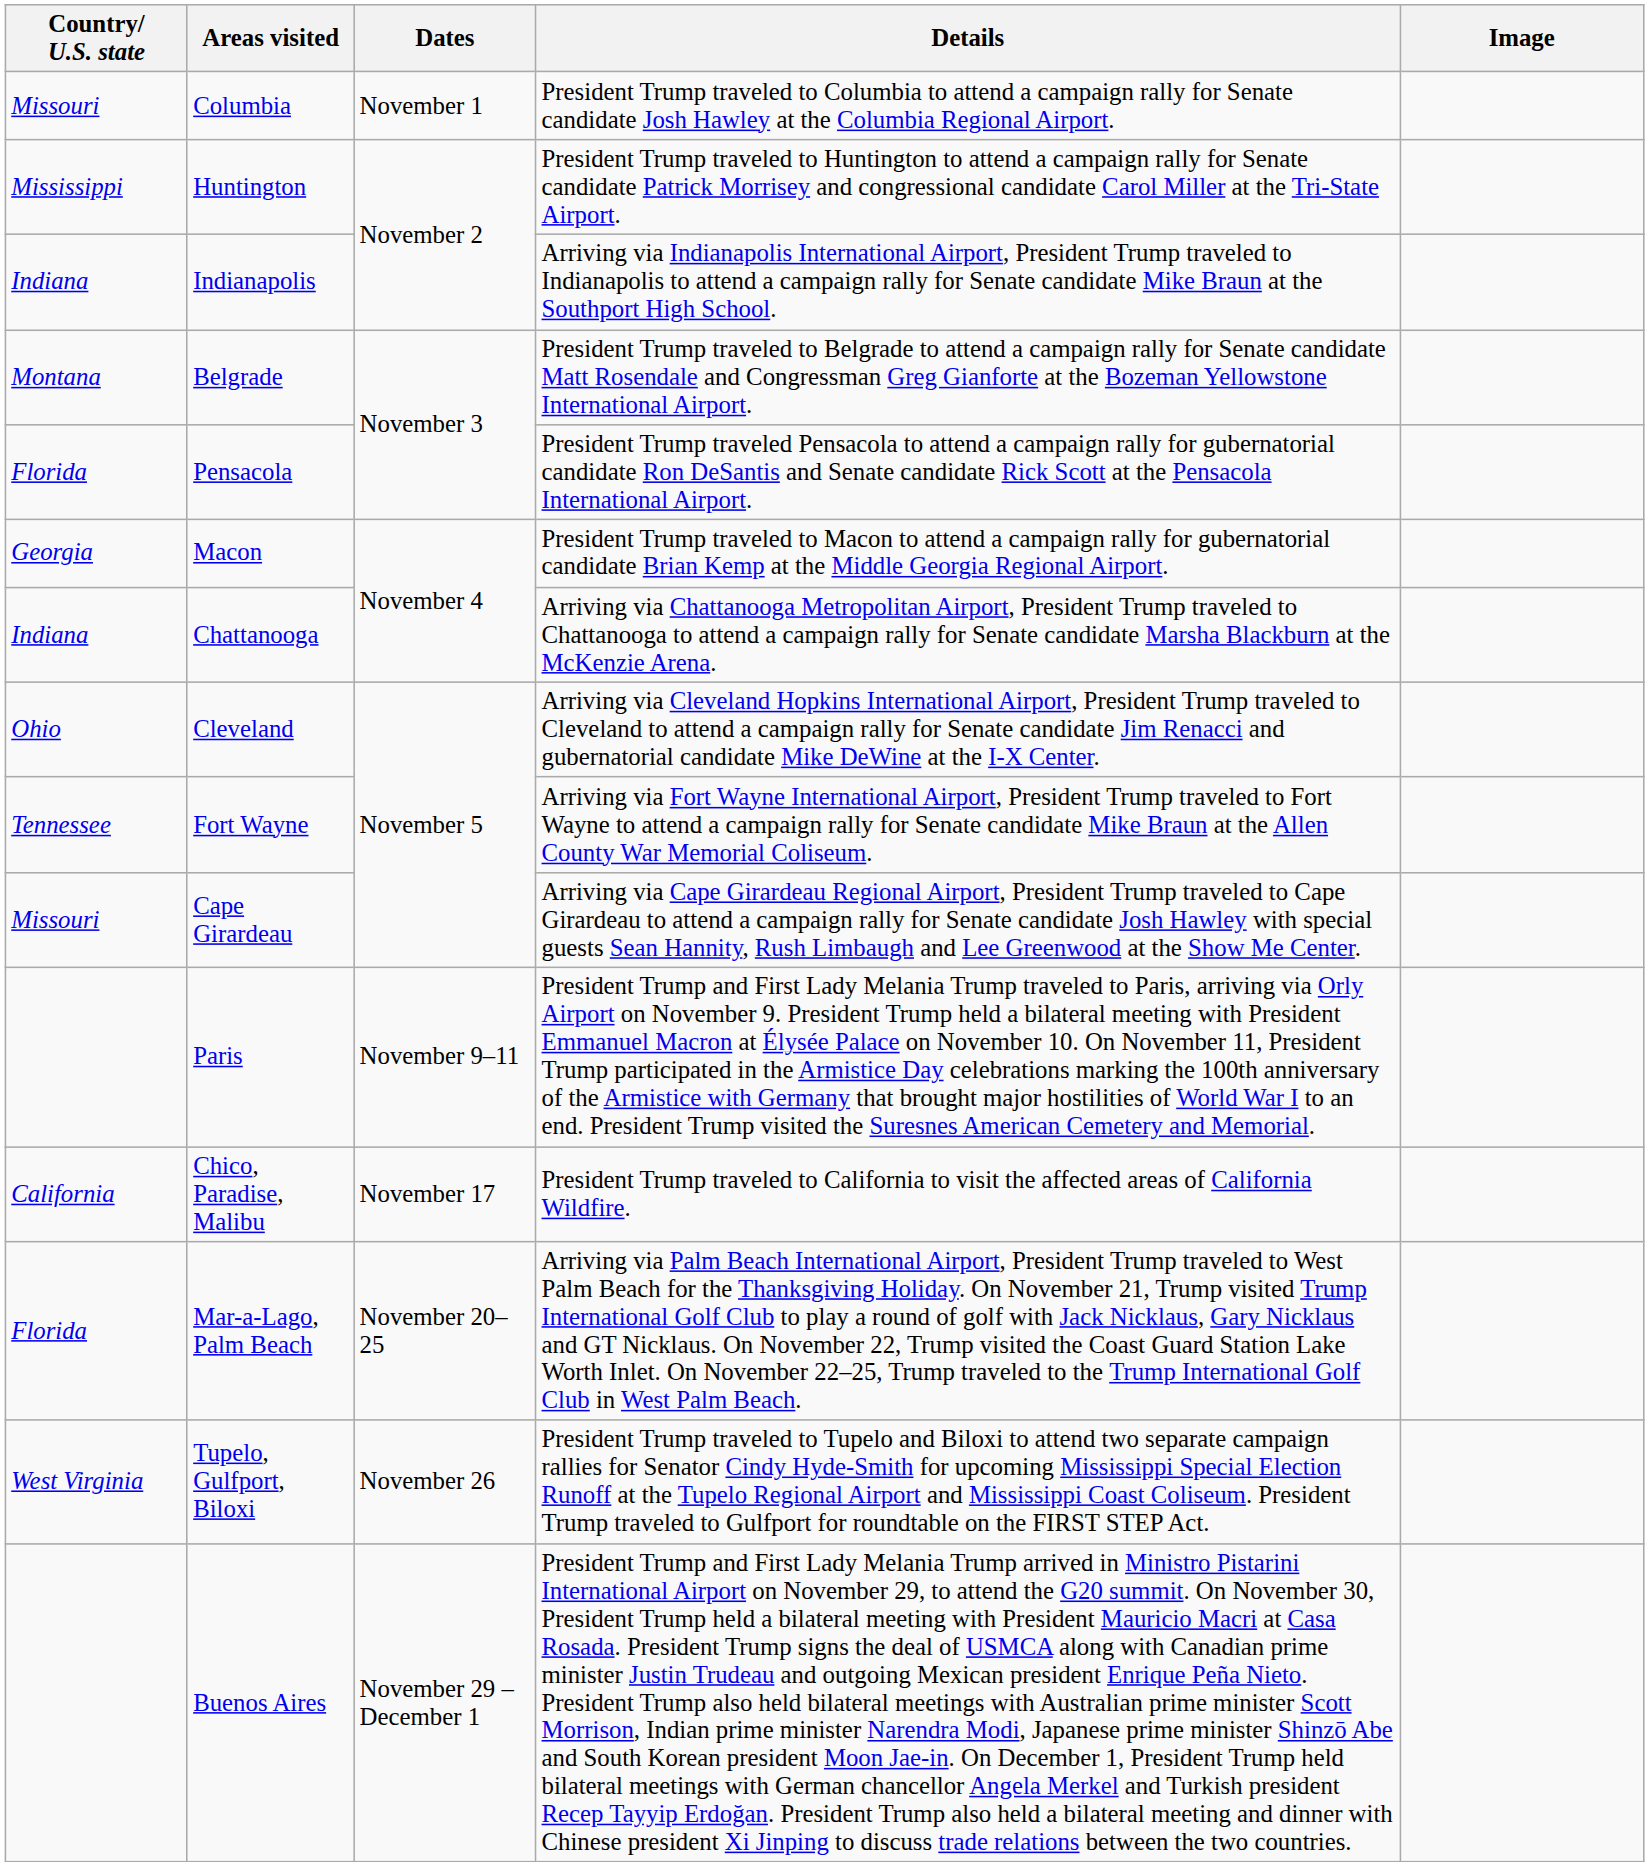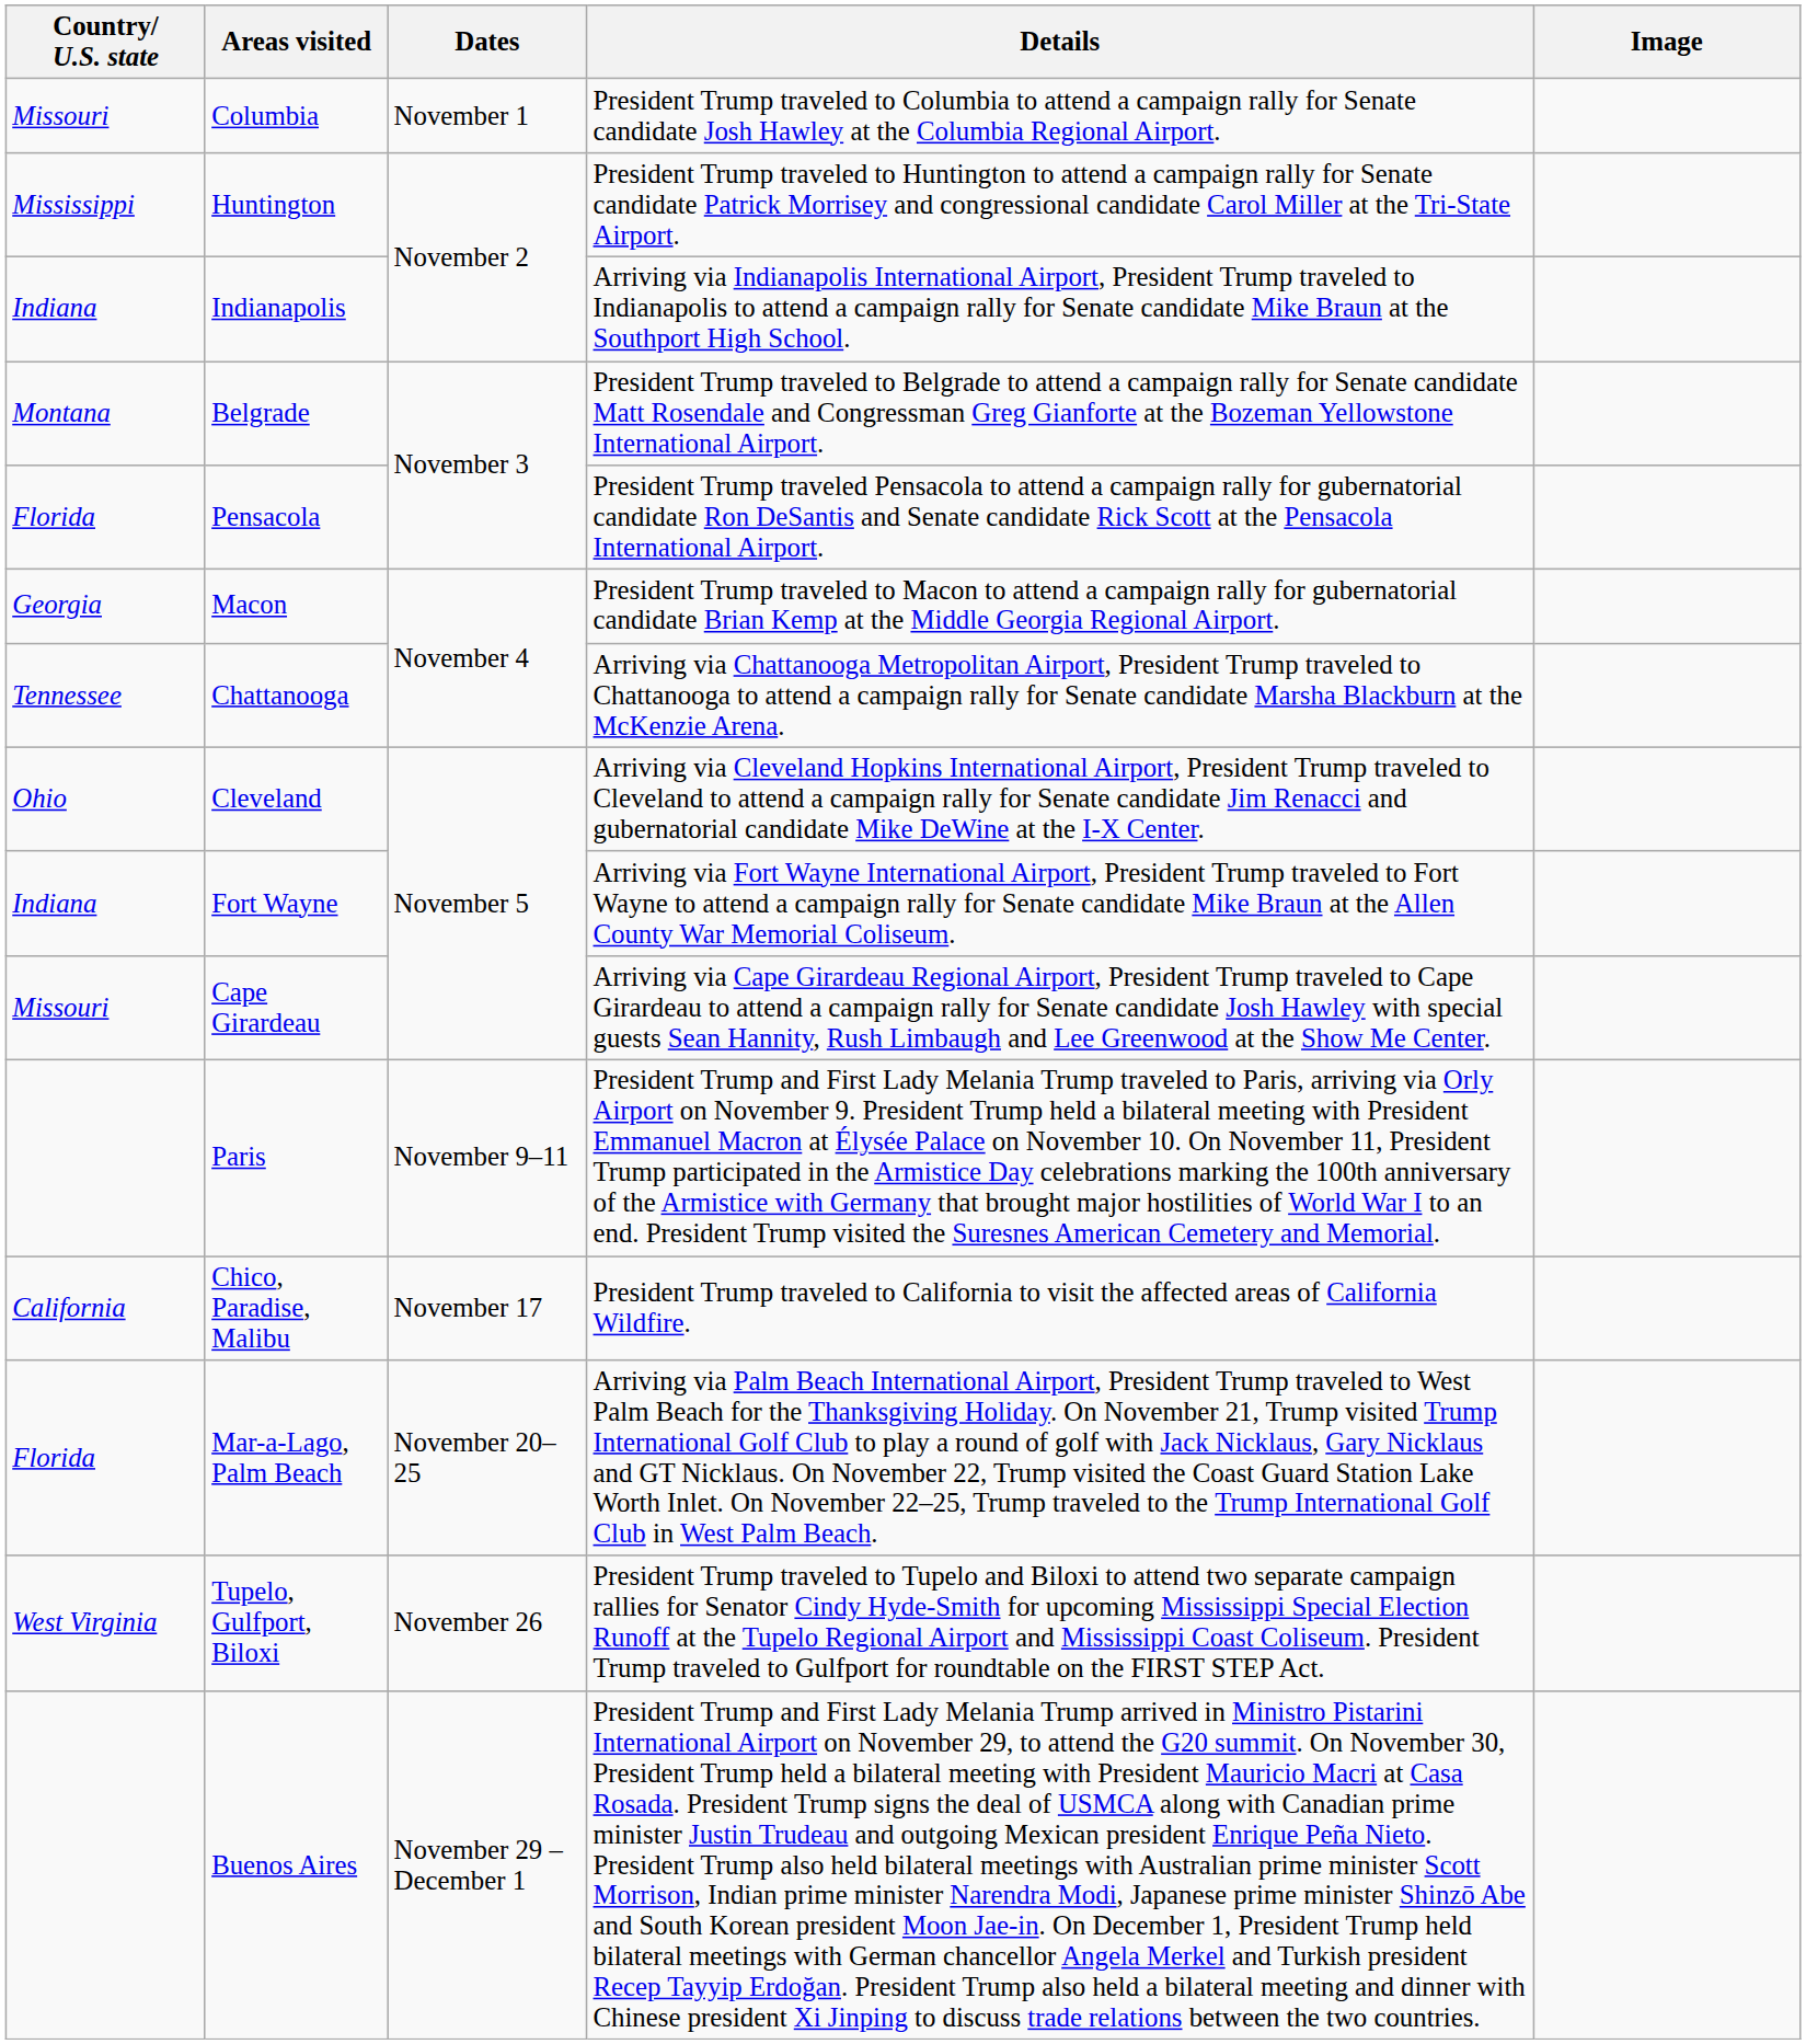Chattanooga | Country/ U.S. state: Indiana -> Tennessee
Fort Wayne | Country/ U.S. state: Tennessee -> Indiana
